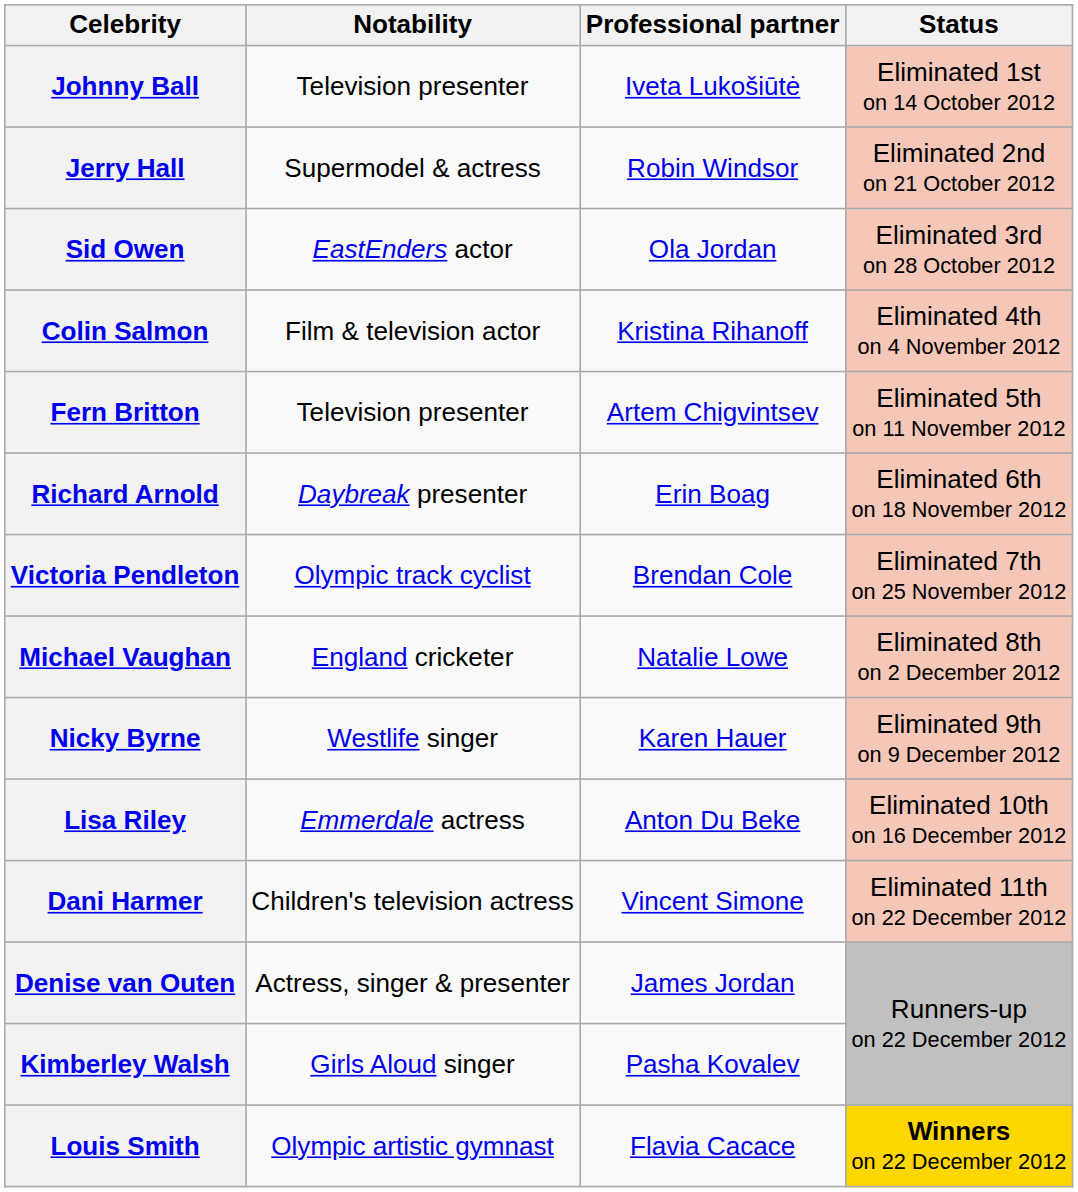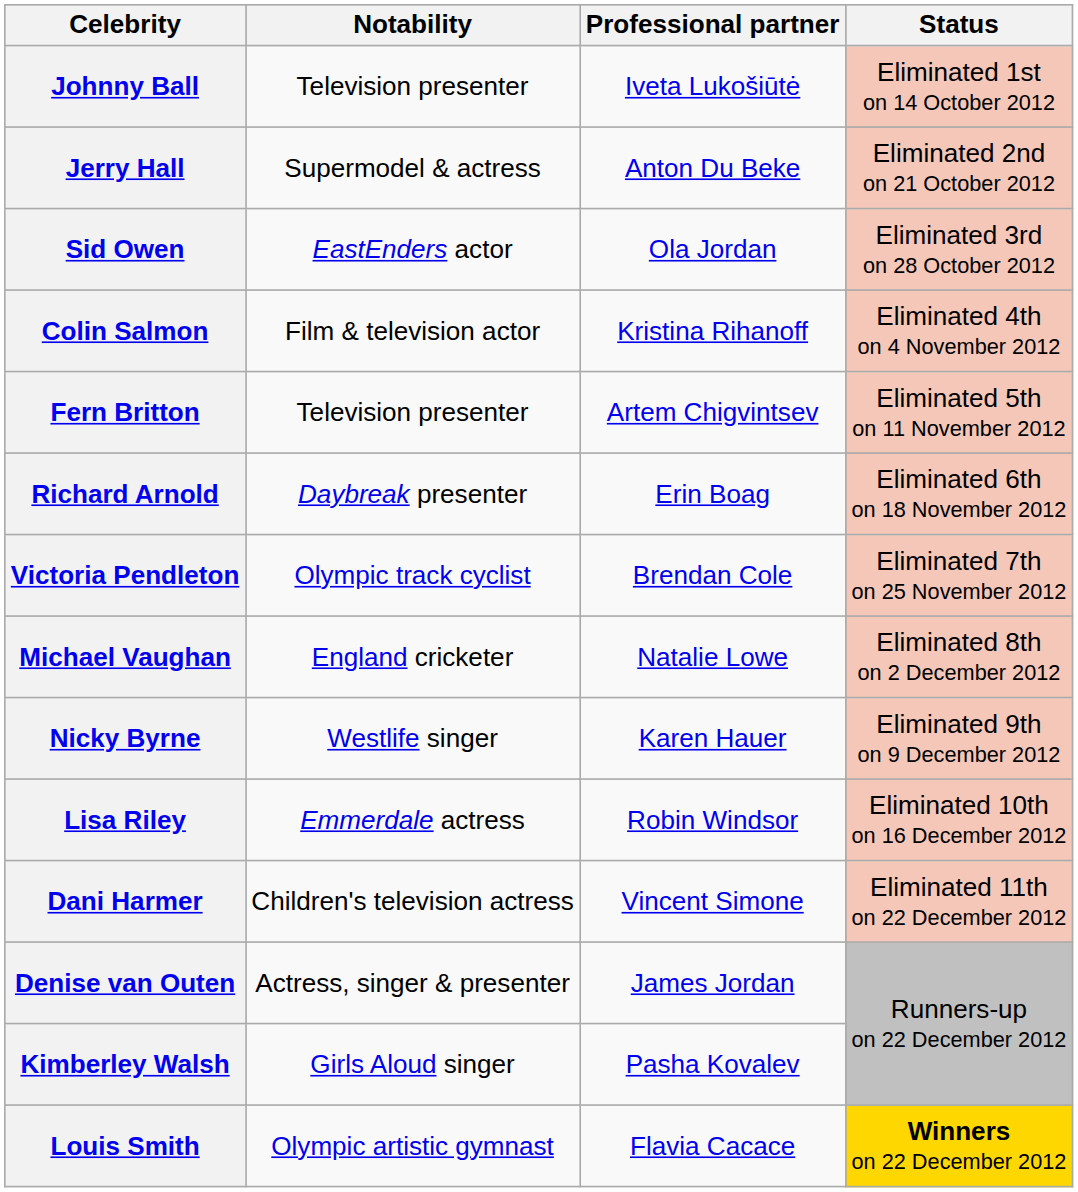Jerry Hall | Professional partner: Robin Windsor -> Anton Du Beke
Lisa Riley | Professional partner: Anton Du Beke -> Robin Windsor
